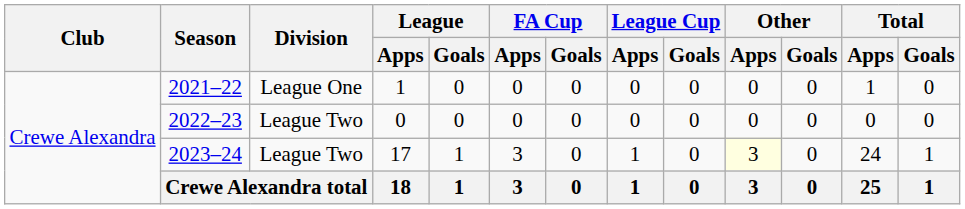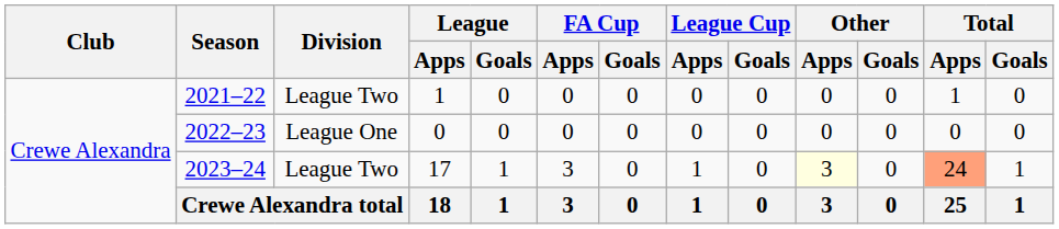2021–22 | Division: League One -> League Two
2022–23 | Division: League Two -> League One
2023–24 | Total / Apps: no background -> lightsalmon background
